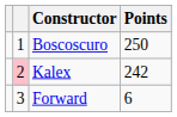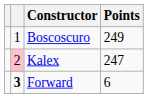Boscoscuro | Points: 250 -> 249
Kalex | Points: 242 -> 247
Forward | column 2: normal -> bold
